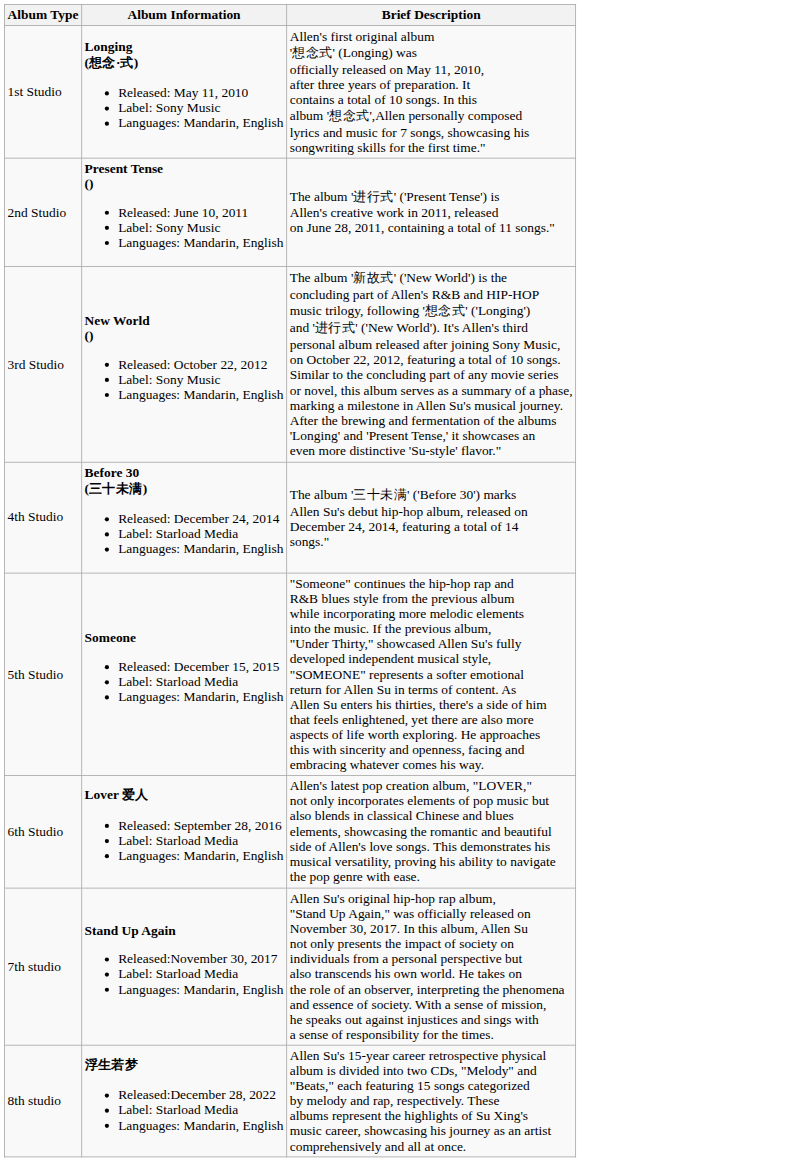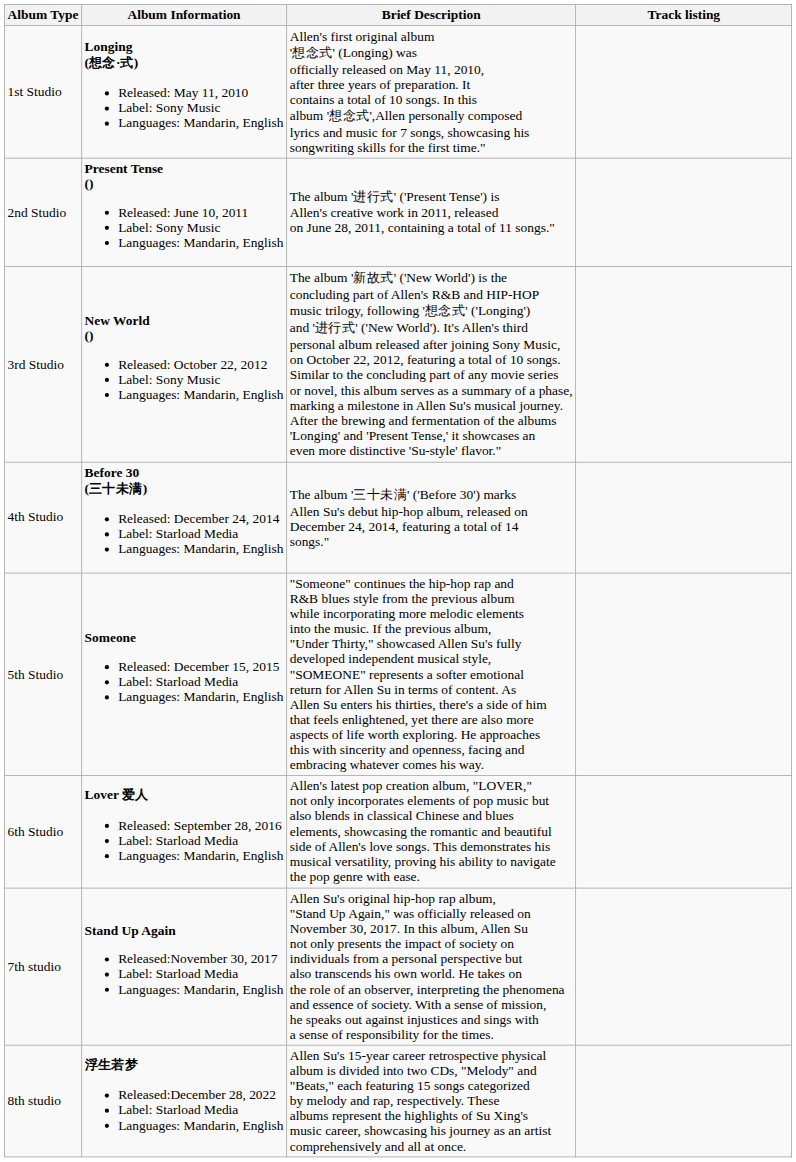+ column: Track listing
